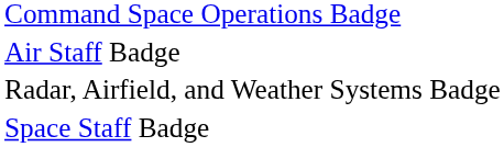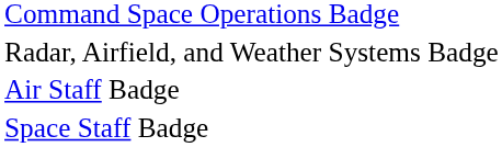rows swapped: Radar, Airfield, and Weather Systems Badge <-> Air Staff Badge
